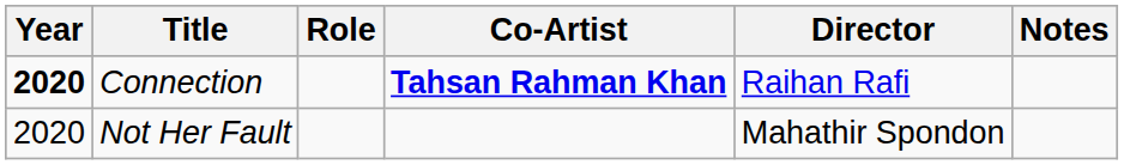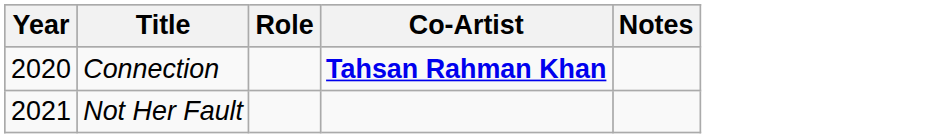- column: Director | Raihan Rafi | Mahathir Spondon
Connection | Year: bold -> normal
Not Her Fault | Year: 2020 -> 2021
